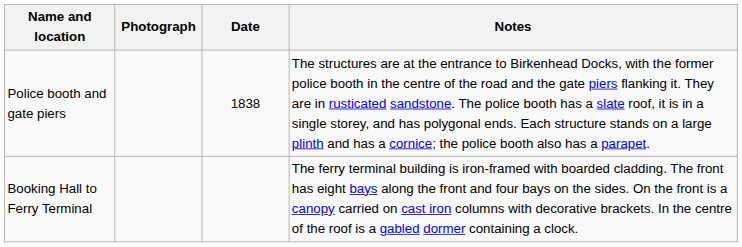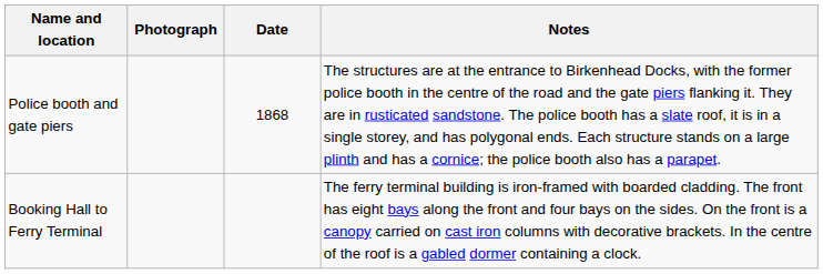Police booth and gate piers | Date: 1838 -> 1868
